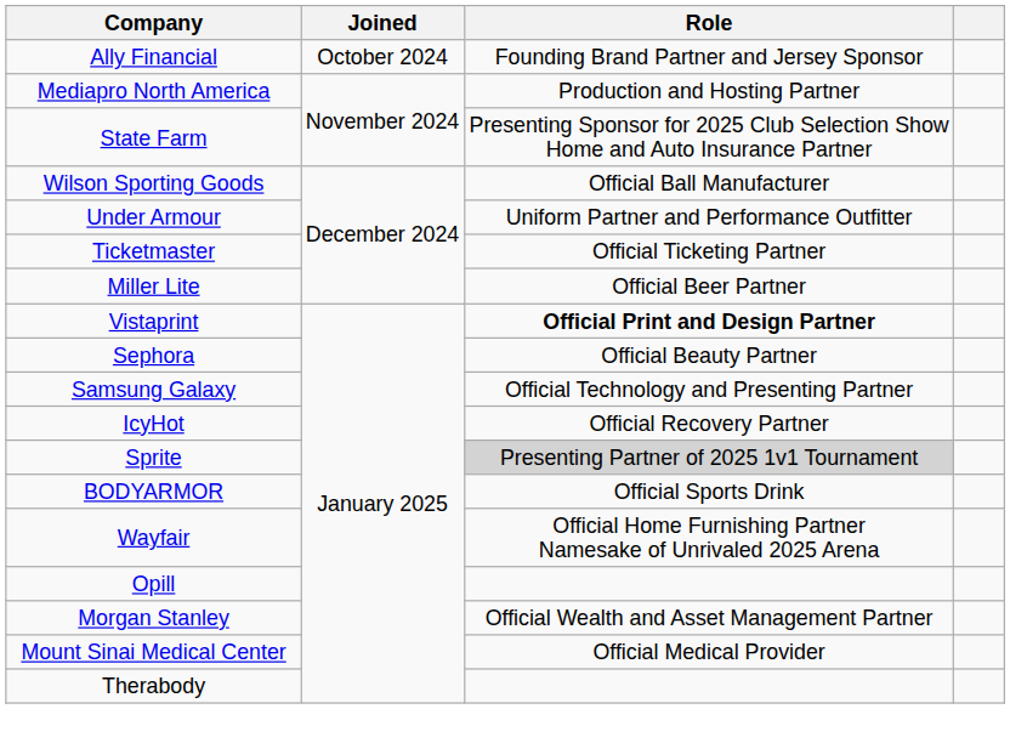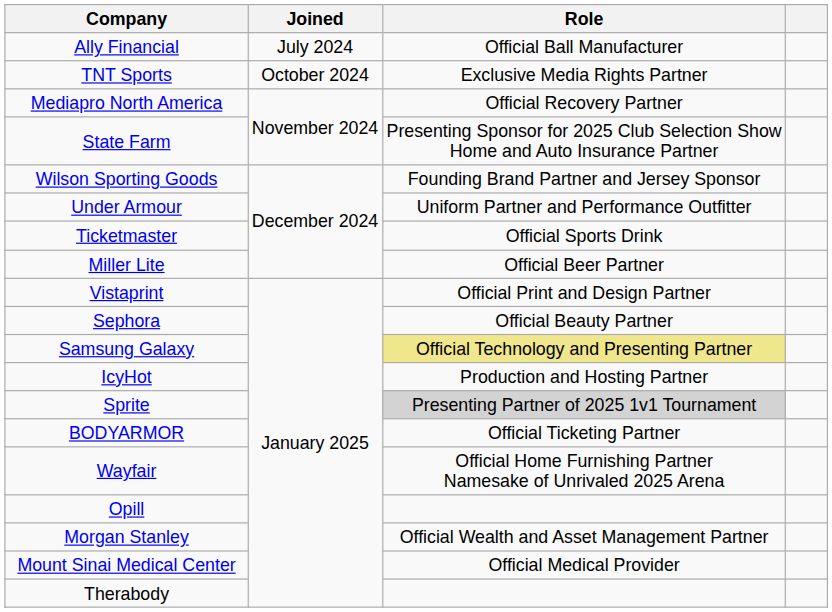Ally Financial | Joined: October 2024 -> July 2024
Ally Financial | Role: Founding Brand Partner and Jersey Sponsor -> Official Ball Manufacturer
+ row: TNT Sports | October 2024 | Exclusive Media Rights Partner
Mediapro North America | Role: Production and Hosting Partner -> Official Recovery Partner
Wilson Sporting Goods | Role: Official Ball Manufacturer -> Founding Brand Partner and Jersey Sponsor
Ticketmaster | Role: Official Ticketing Partner -> Official Sports Drink
Vistaprint | Role: bold -> normal
Samsung Galaxy | Role: no background -> khaki background
IcyHot | Role: Official Recovery Partner -> Production and Hosting Partner
BODYARMOR | Role: Official Sports Drink -> Official Ticketing Partner
